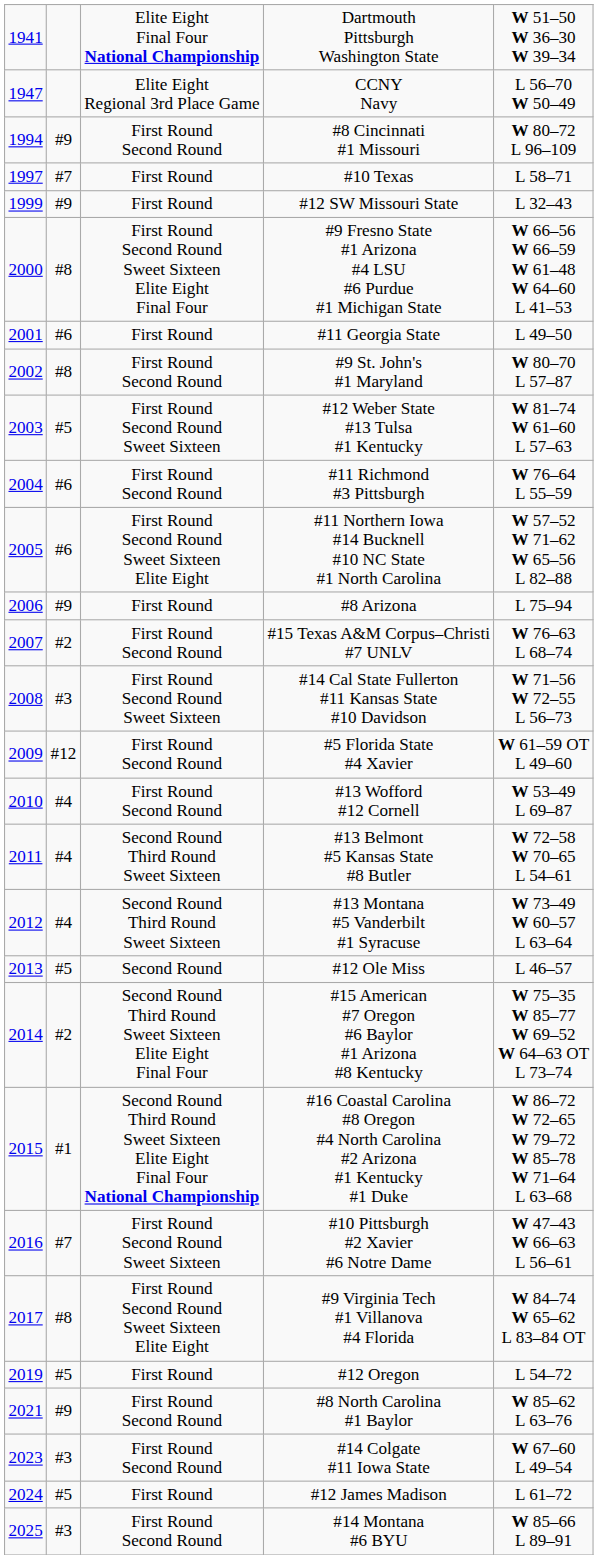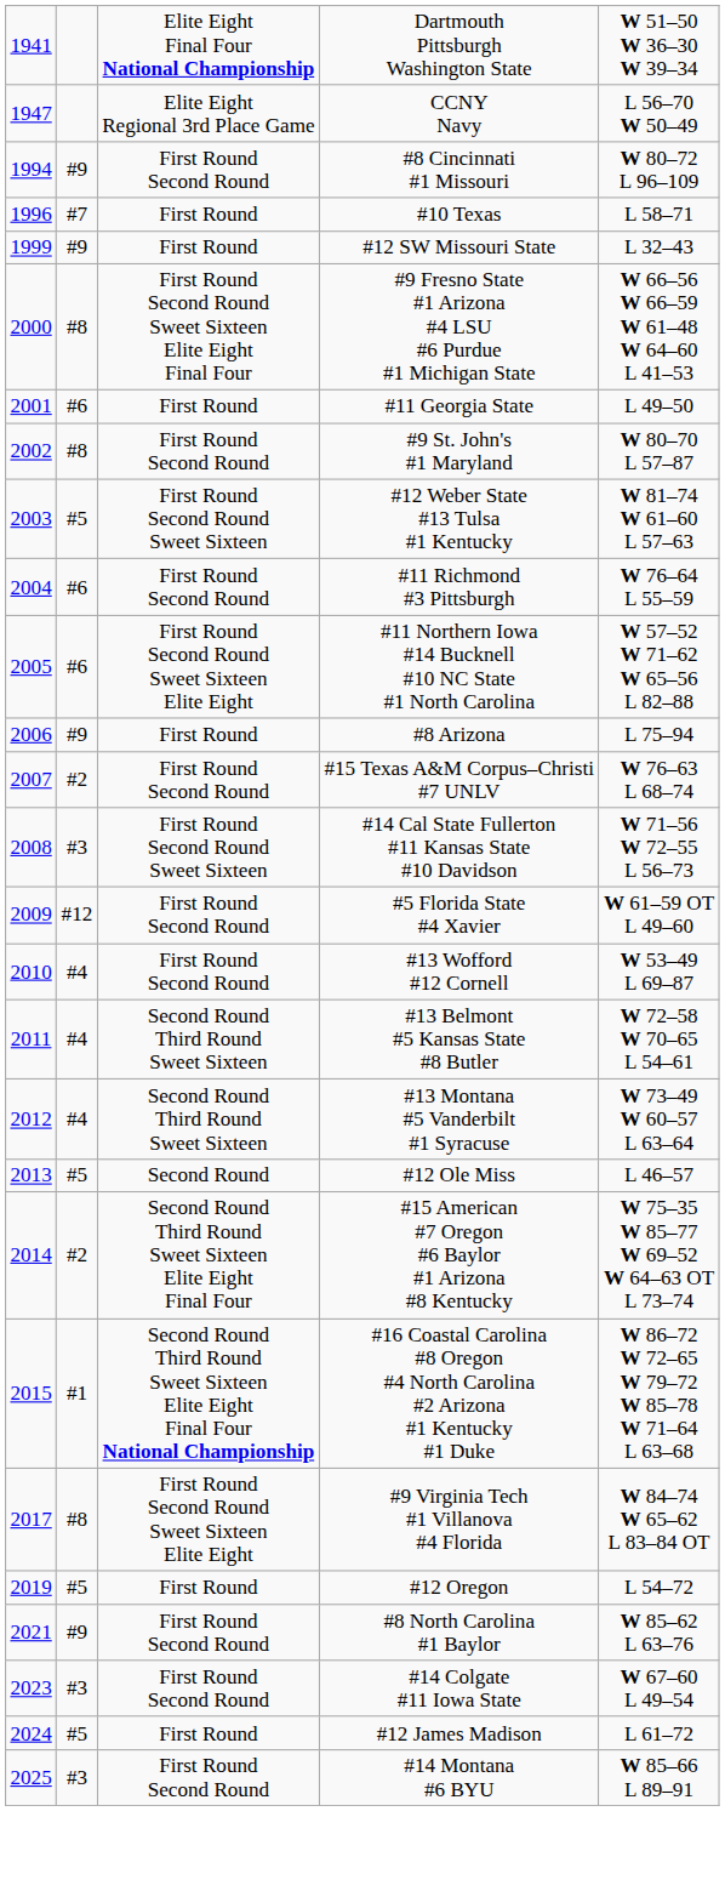#10 Texas | column 1: 1997 -> 1996
- row: 2016 | #7 | First Round Second Round Sweet Sixteen | #10 Pittsburgh #2 Xavier #6 Notre Dame | W 47–43 W 66–63 L 56–61
